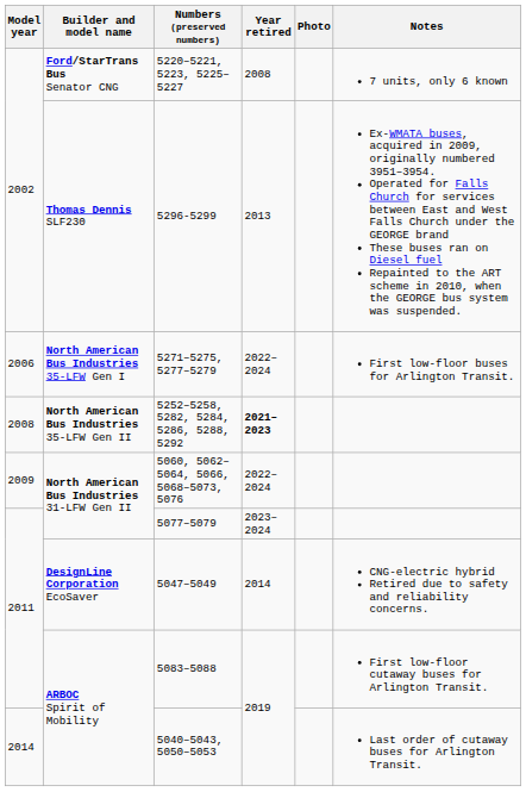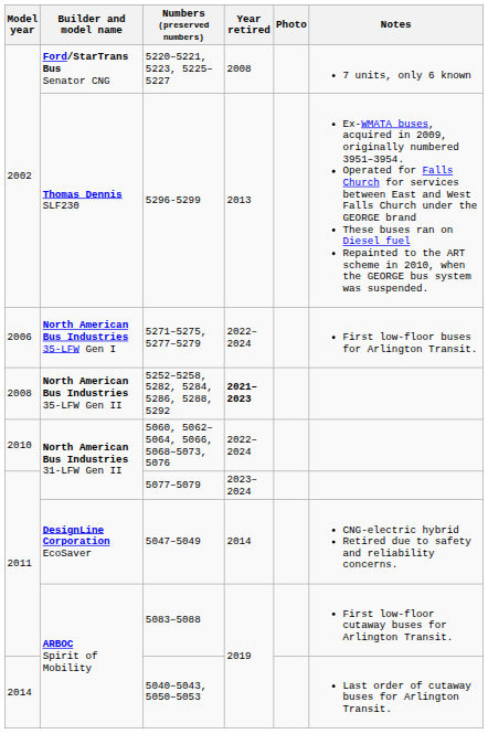5060, 5062–5064, 5066, 5068–5073, 5076 | Model year: 2009 -> 2010
